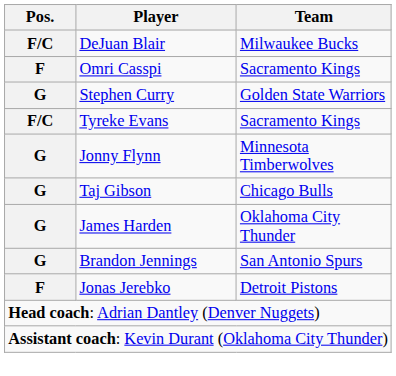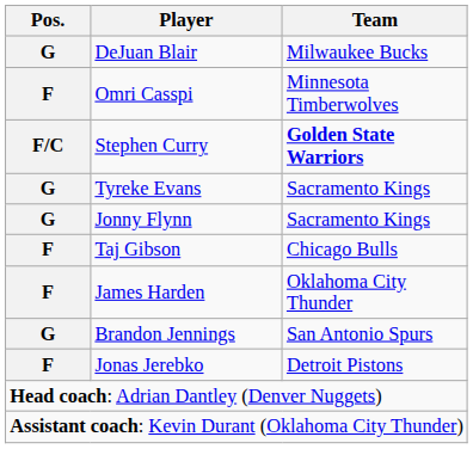DeJuan Blair | Pos.: F/C -> G
Omri Casspi | Team: Sacramento Kings -> Minnesota Timberwolves
Stephen Curry | Pos.: G -> F/C
Stephen Curry | Team: normal -> bold
Tyreke Evans | Pos.: F/C -> G
Jonny Flynn | Team: Minnesota Timberwolves -> Sacramento Kings
Taj Gibson | Pos.: G -> F
James Harden | Pos.: G -> F
